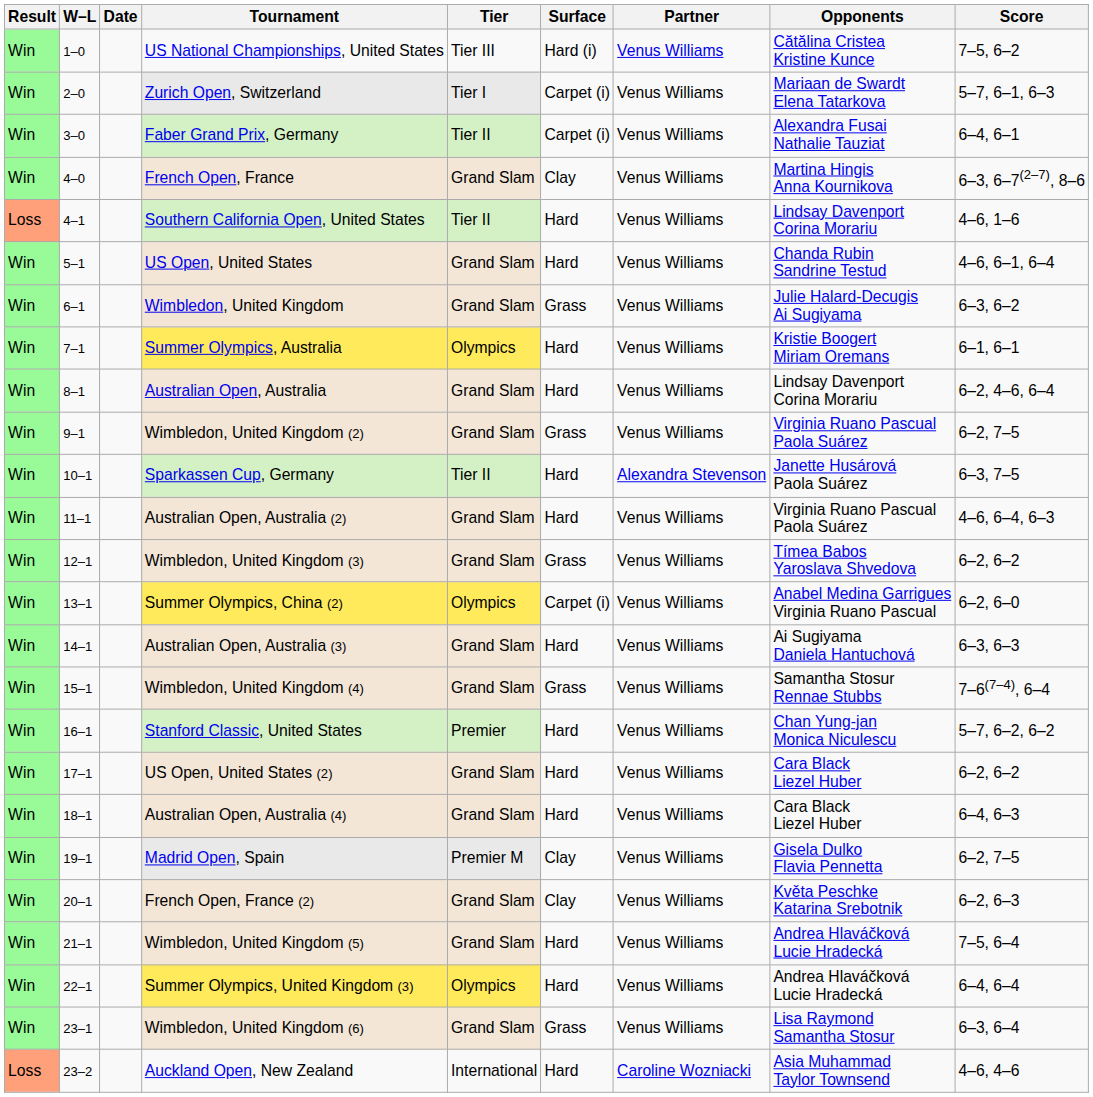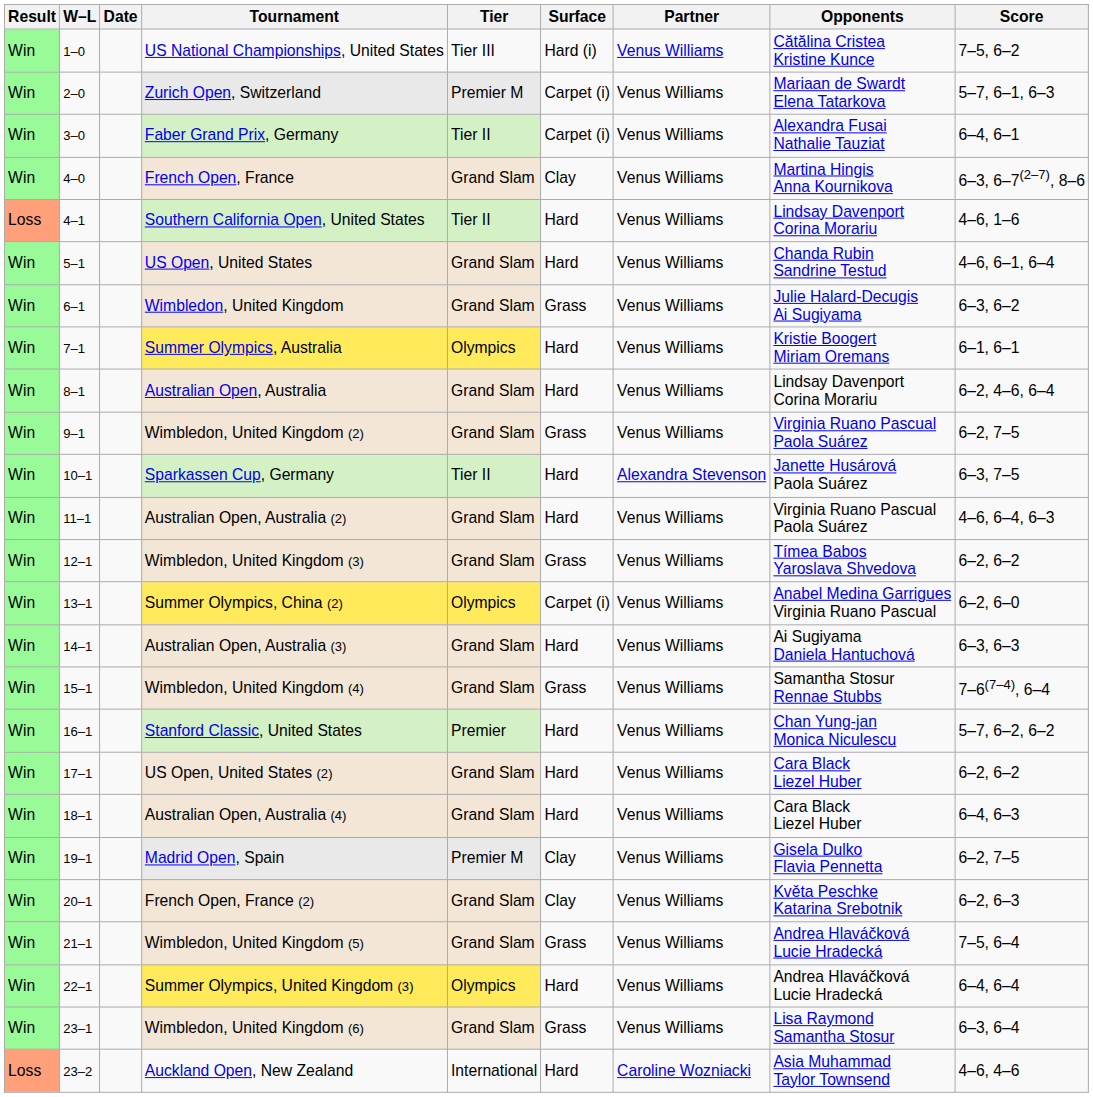Zurich Open, Switzerland | Tier: Tier I -> Premier M
Wimbledon, United Kingdom (5) | Surface: Hard -> Grass
